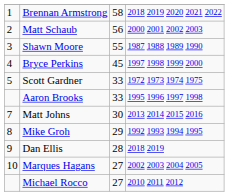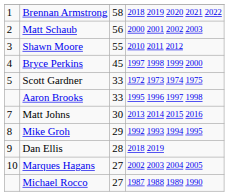Shawn Moore | column 4: 1987 1988 1989 1990 -> 2010 2011 2012
Michael Rocco | column 4: 2010 2011 2012 -> 1987 1988 1989 1990
